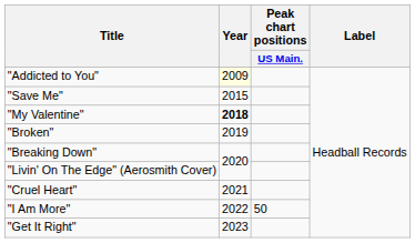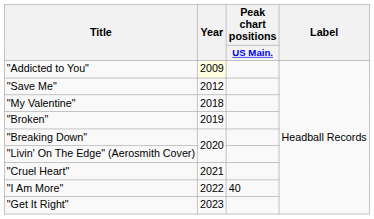"Save Me" | Year: 2015 -> 2012
"My Valentine" | Year: bold -> normal
"I Am More" | Peak chart positions / US Main.: 50 -> 40
